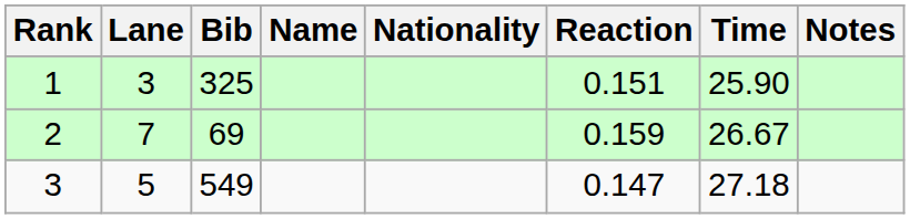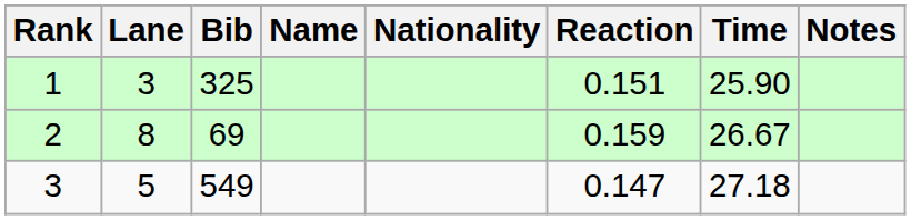2 | Lane: 7 -> 8
